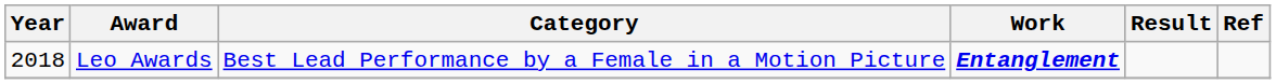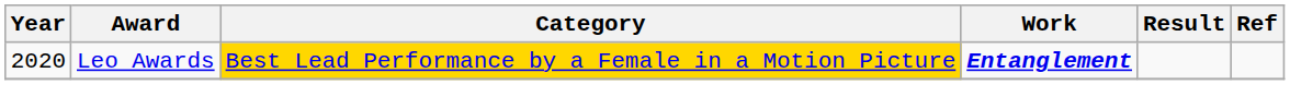Leo Awards | Year: 2018 -> 2020
Leo Awards | Category: no background -> gold background
